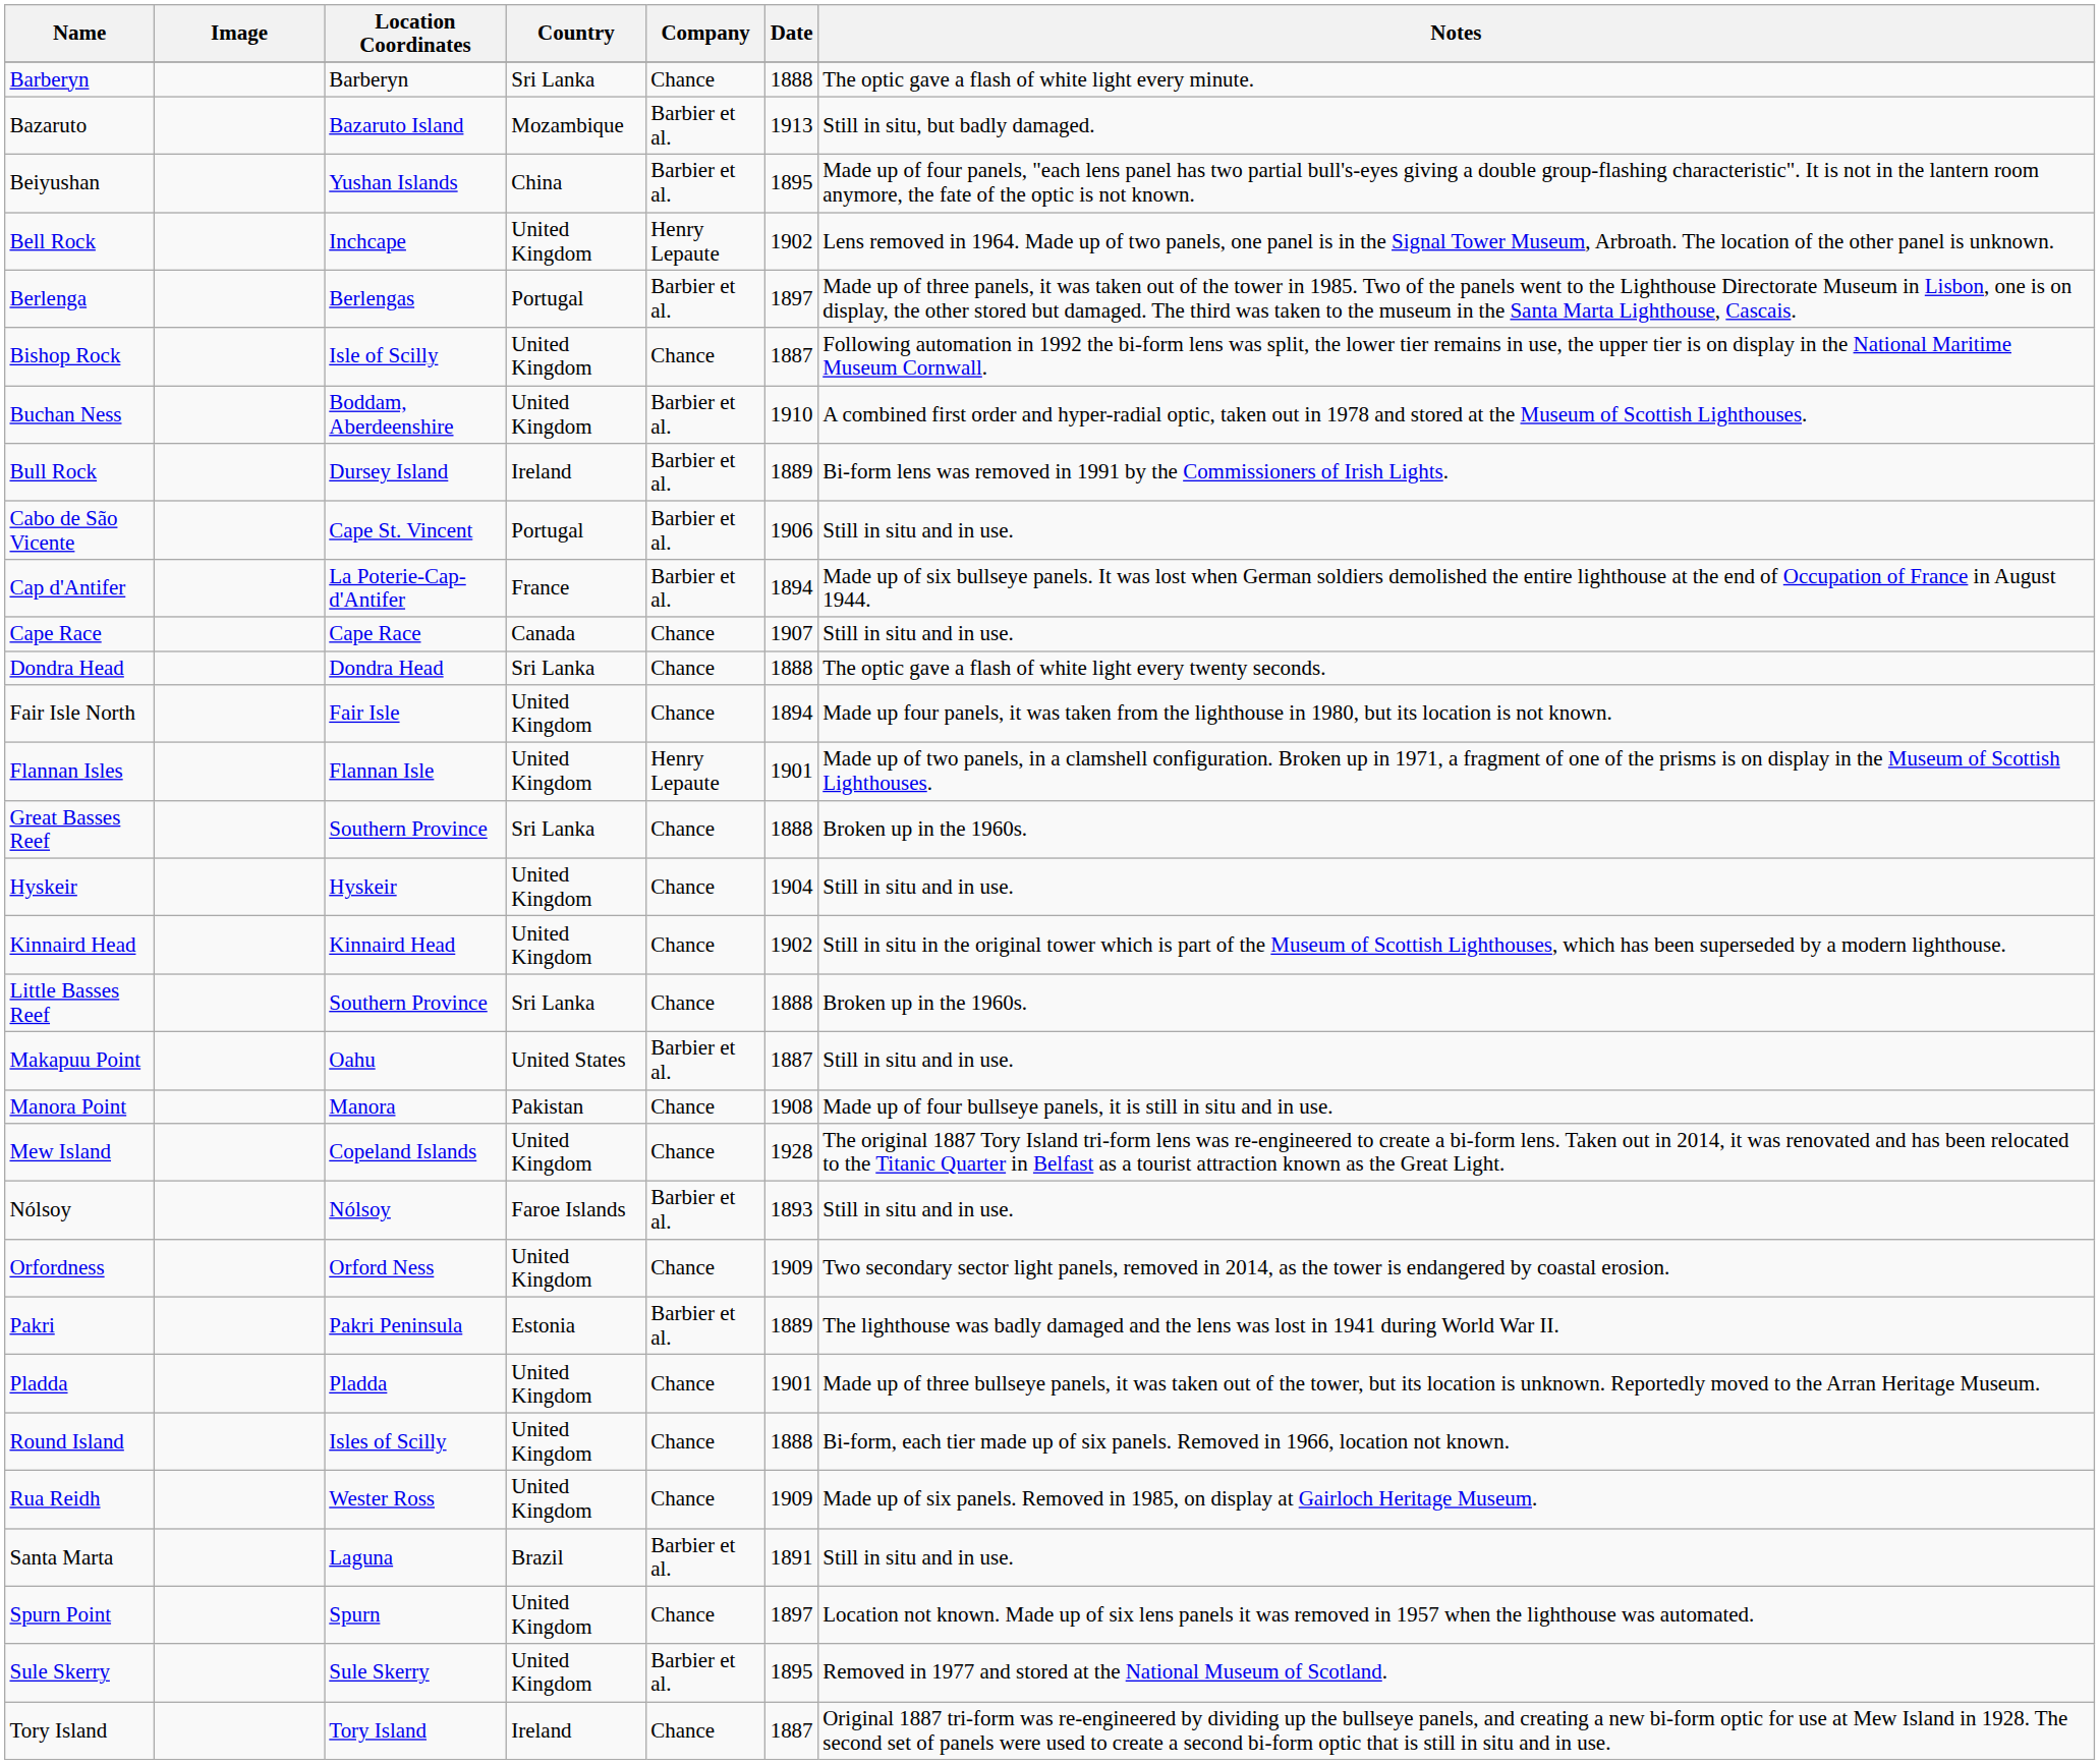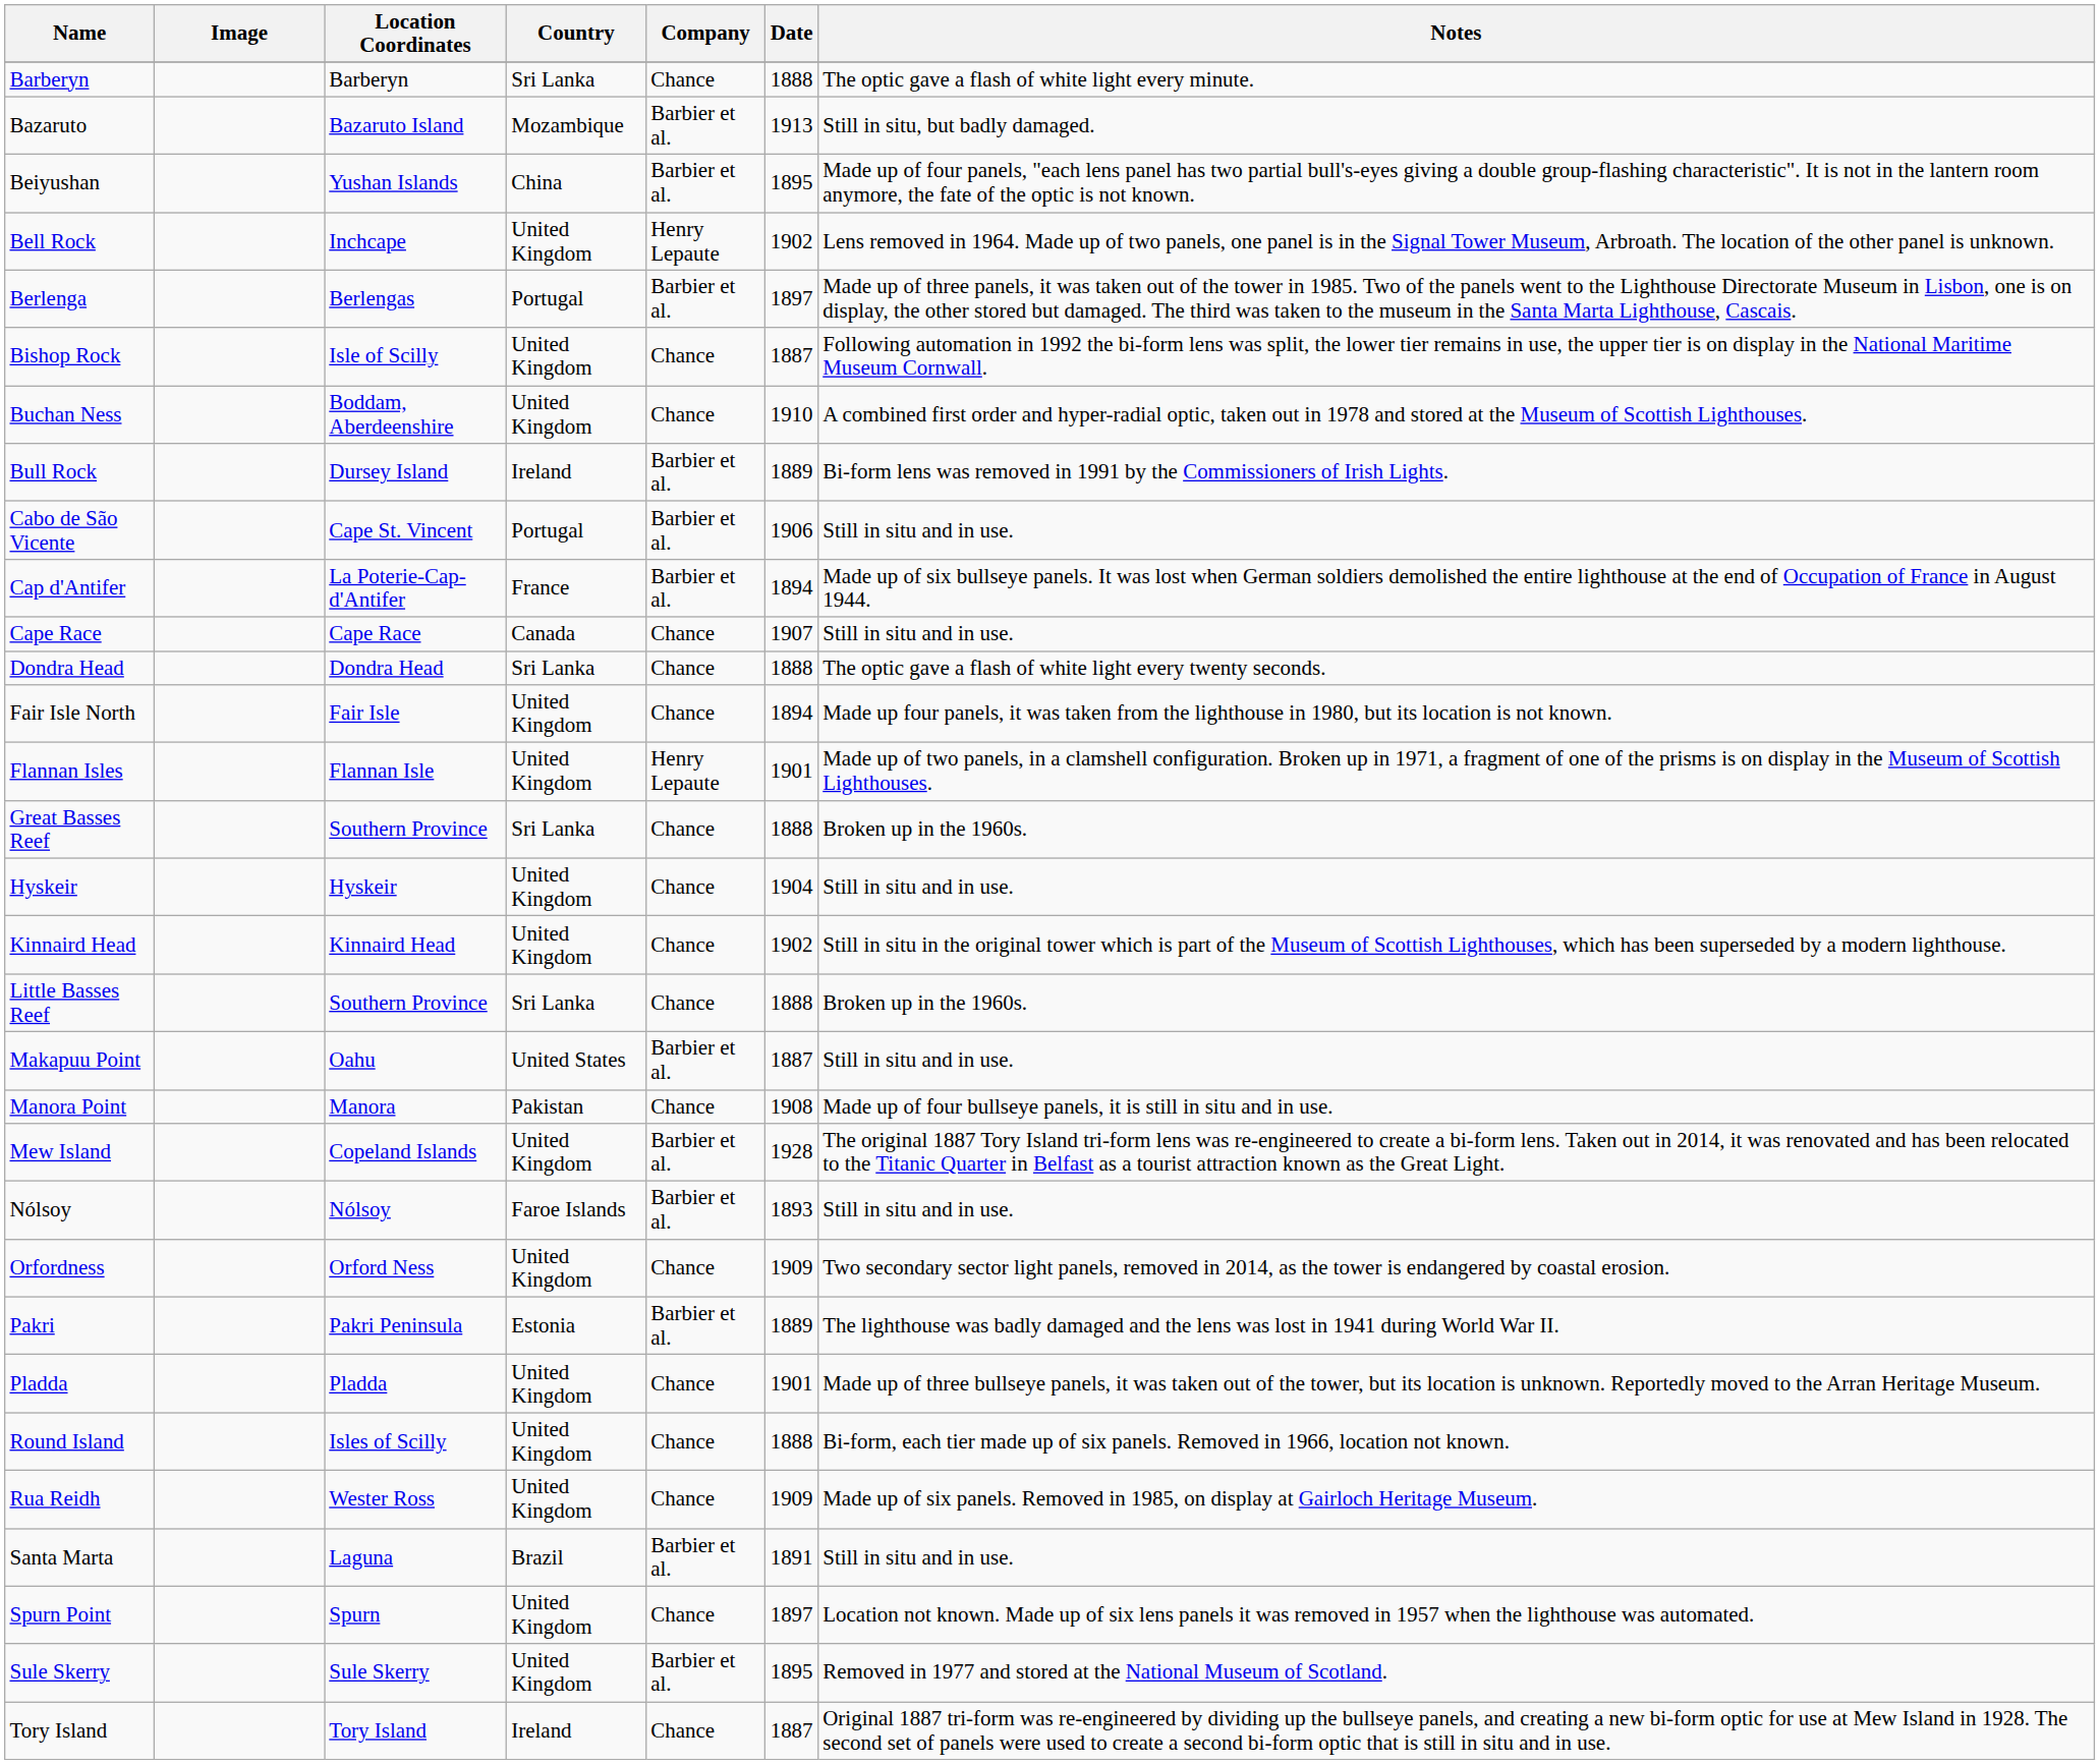Buchan Ness | Company: Barbier et al. -> Chance
Mew Island | Company: Chance -> Barbier et al.
